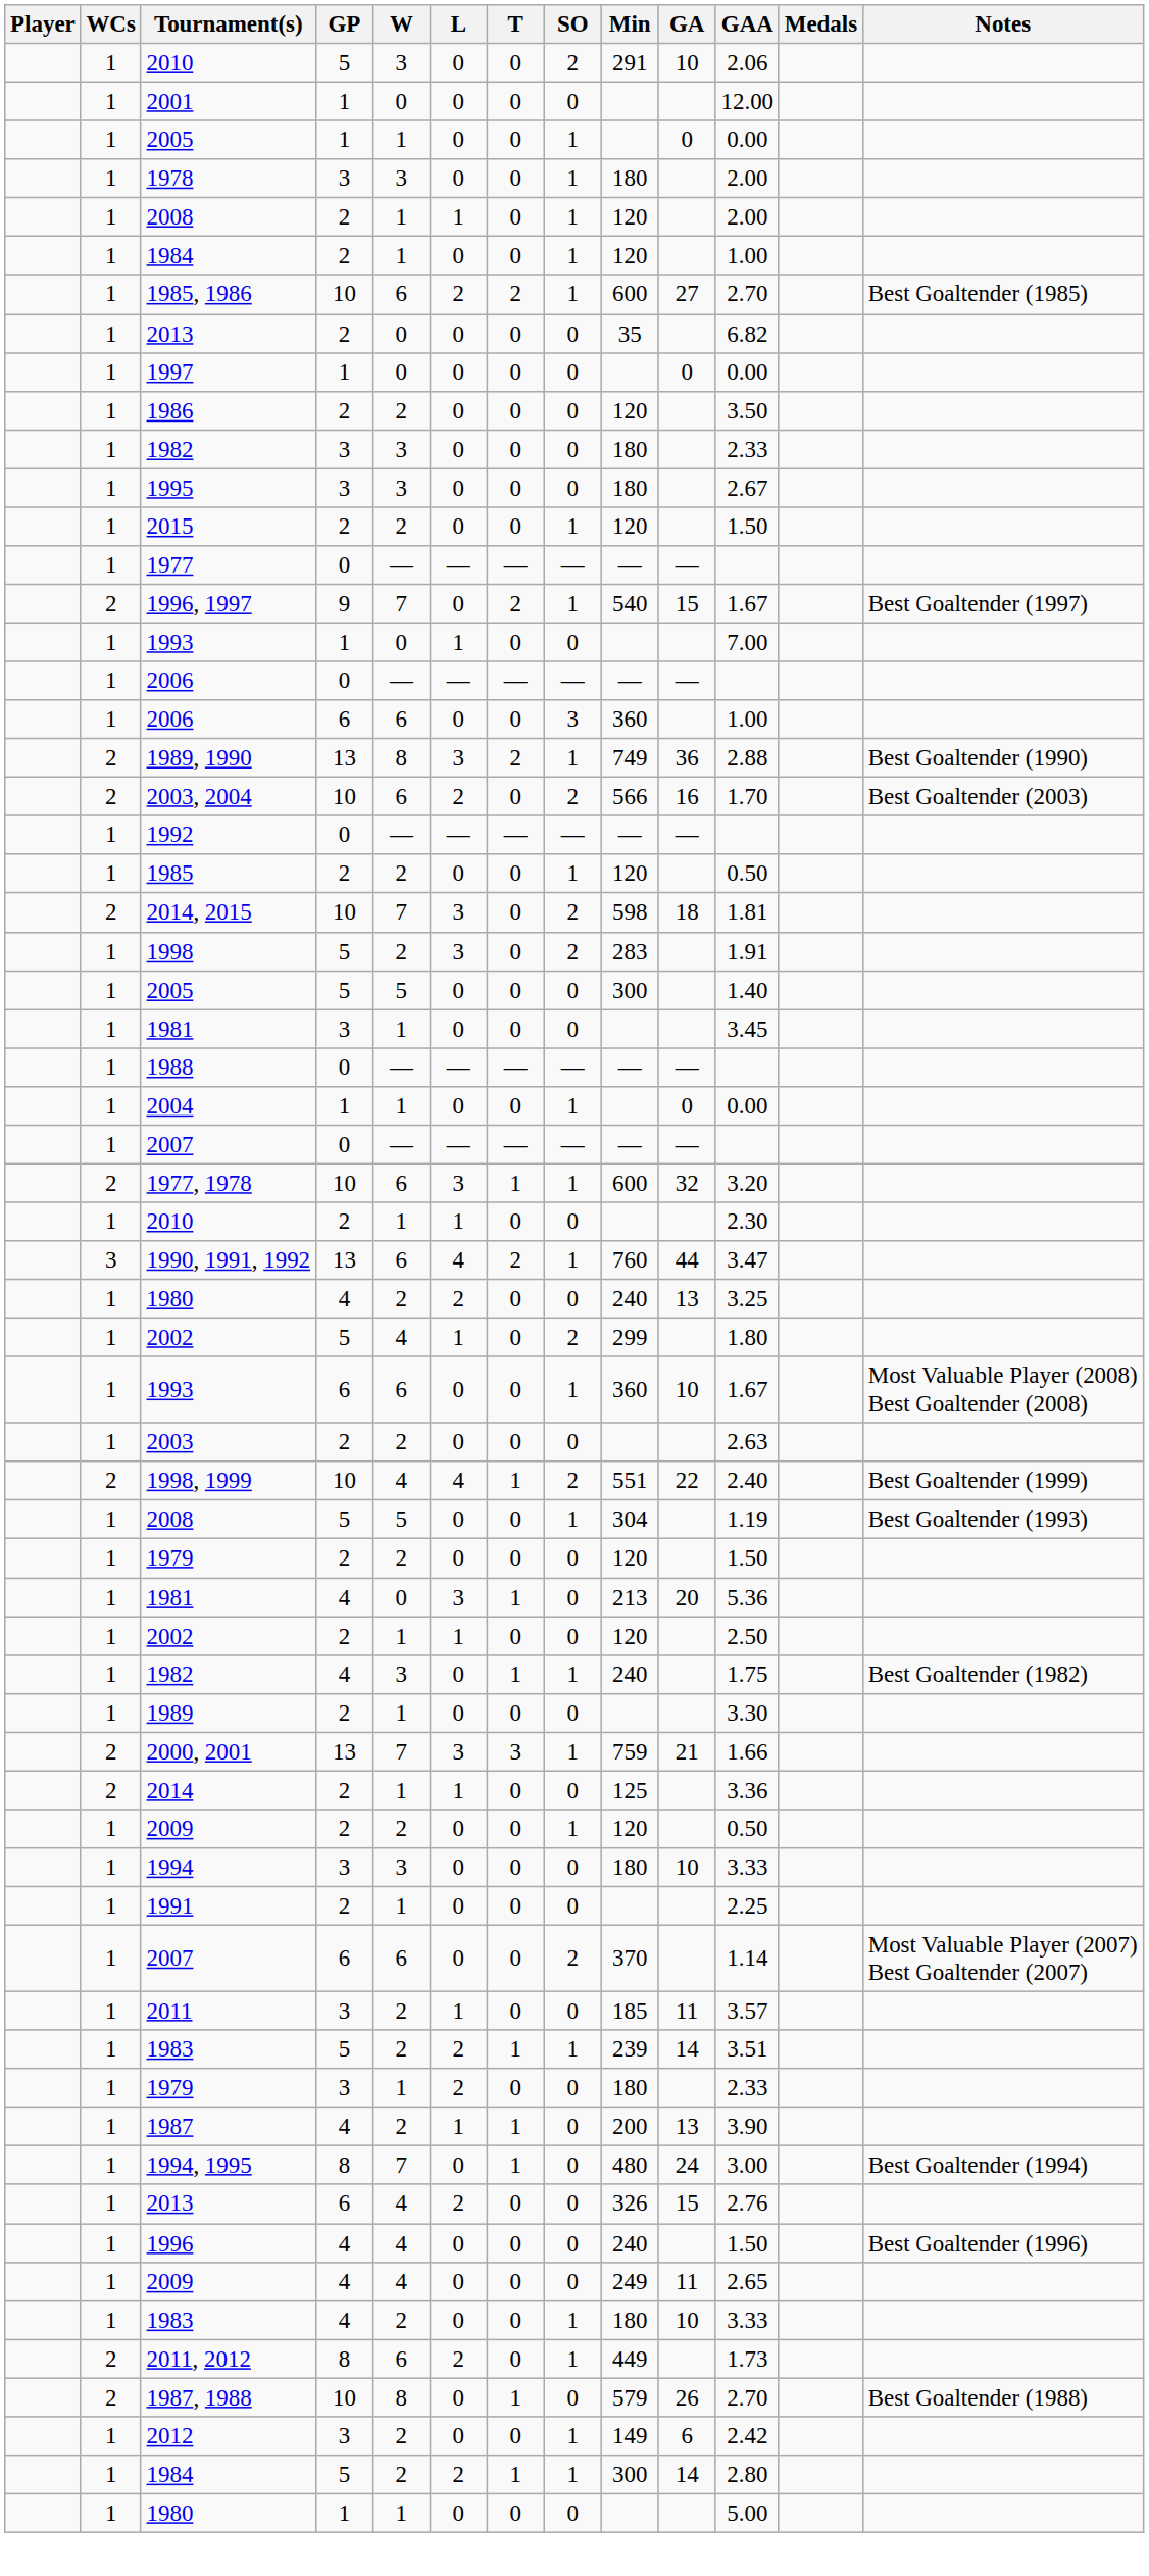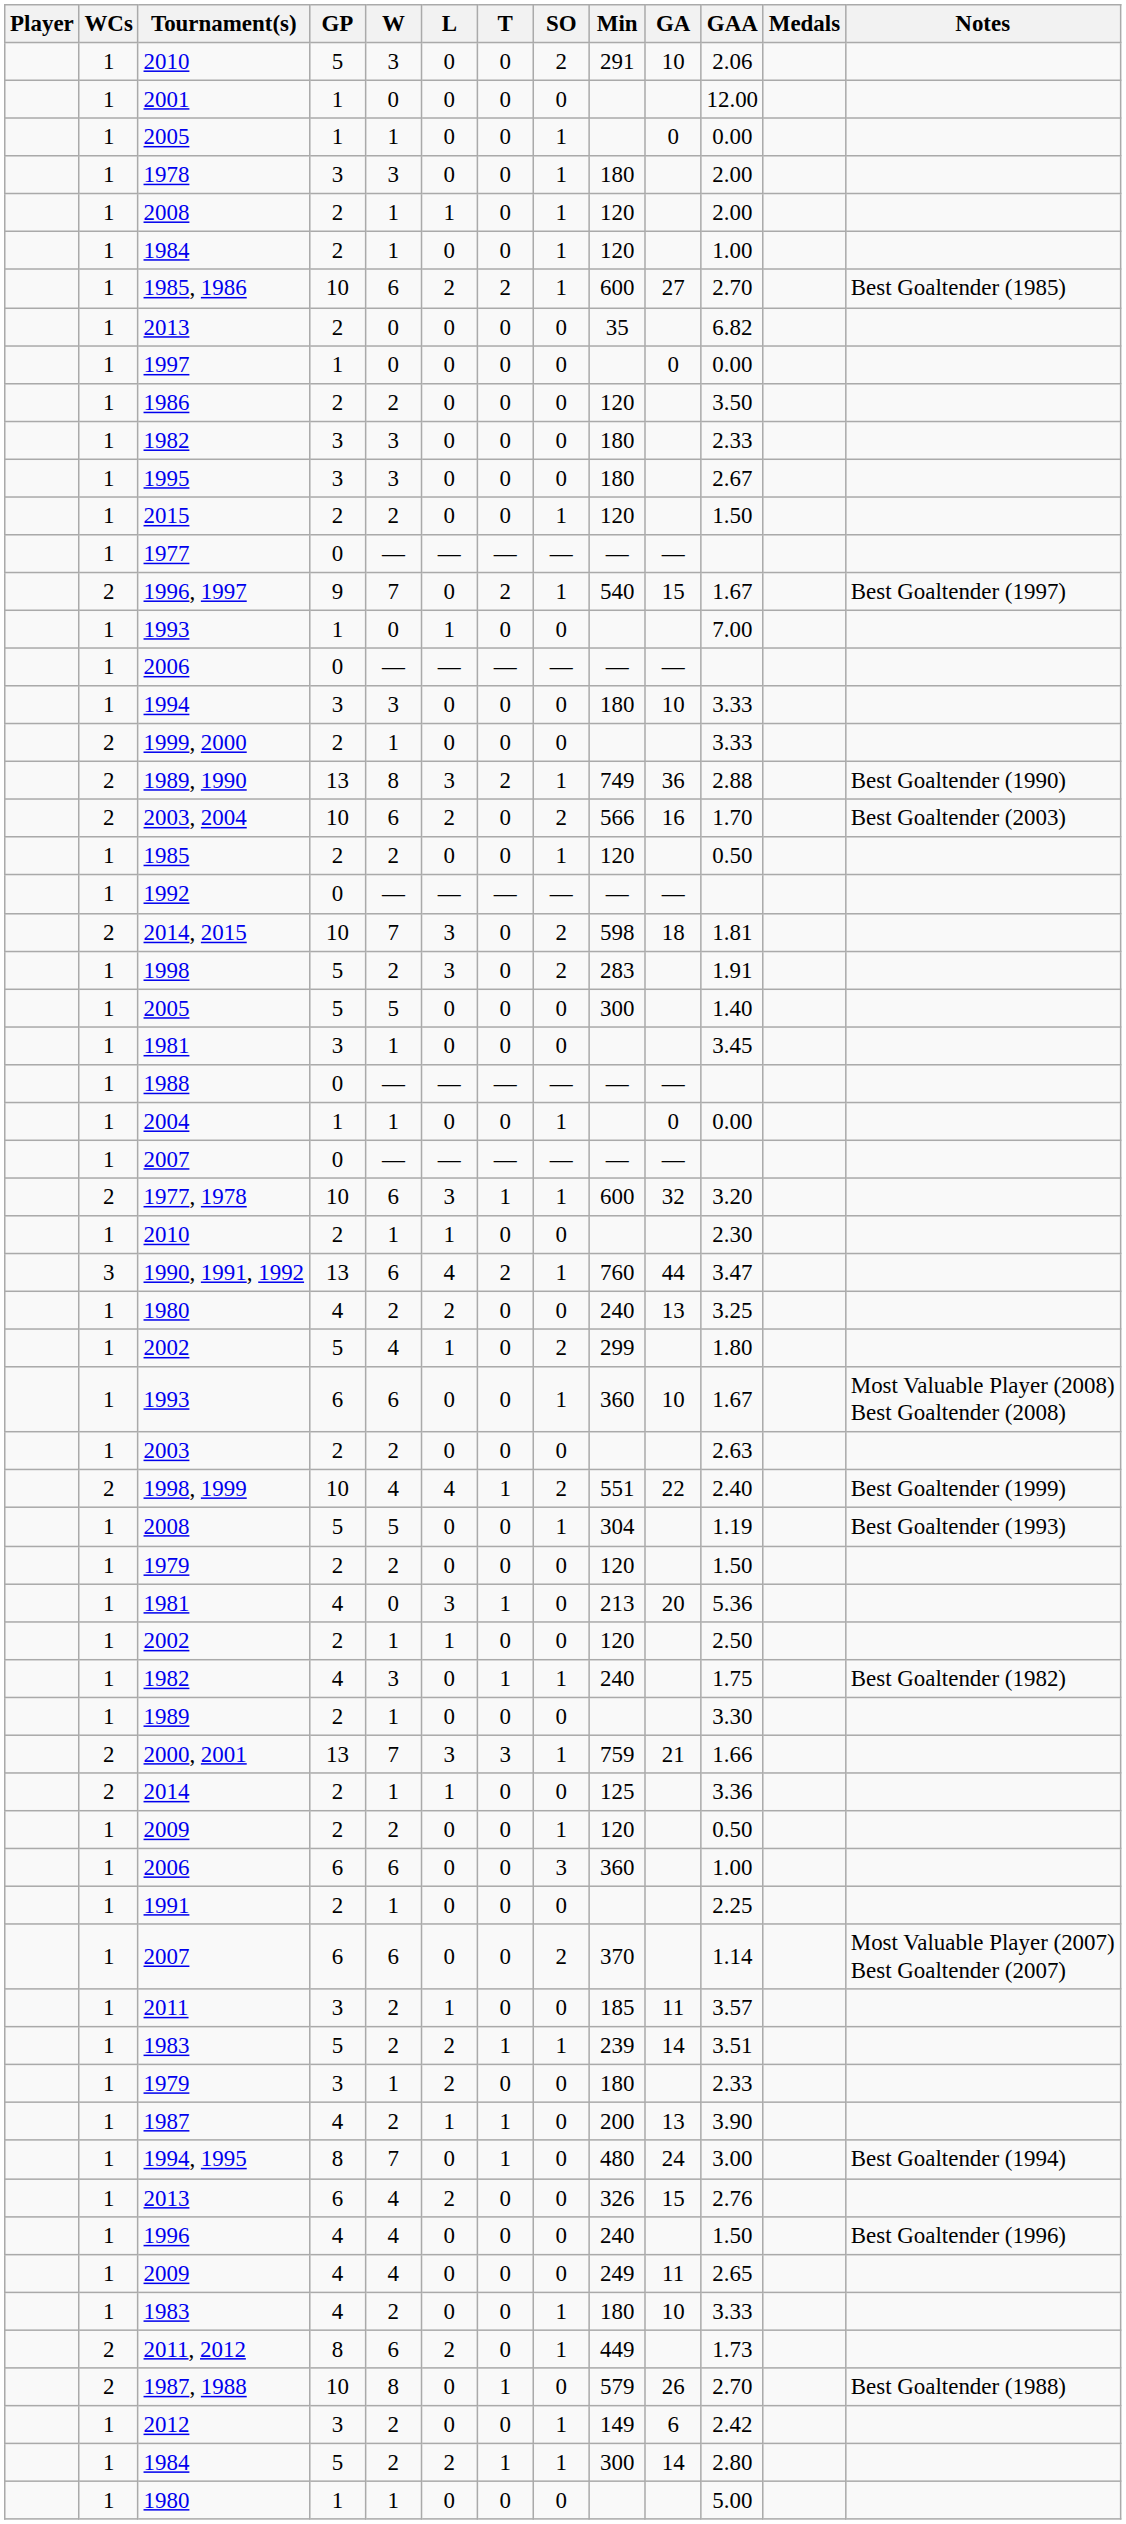rows swapped: 1994 <-> 2006 / 6
+ row: 2 | 1999, 2000 | 2 | 1 | 0 | 0 | 0 | 3.33
rows swapped: 1985 <-> 1992
